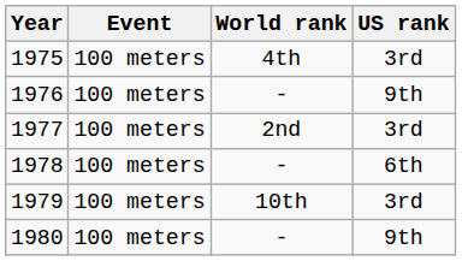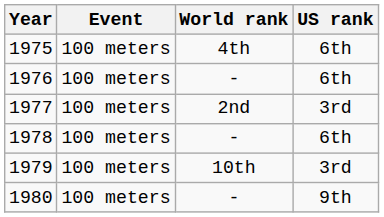1975 | US rank: 3rd -> 6th
1976 | US rank: 9th -> 6th
